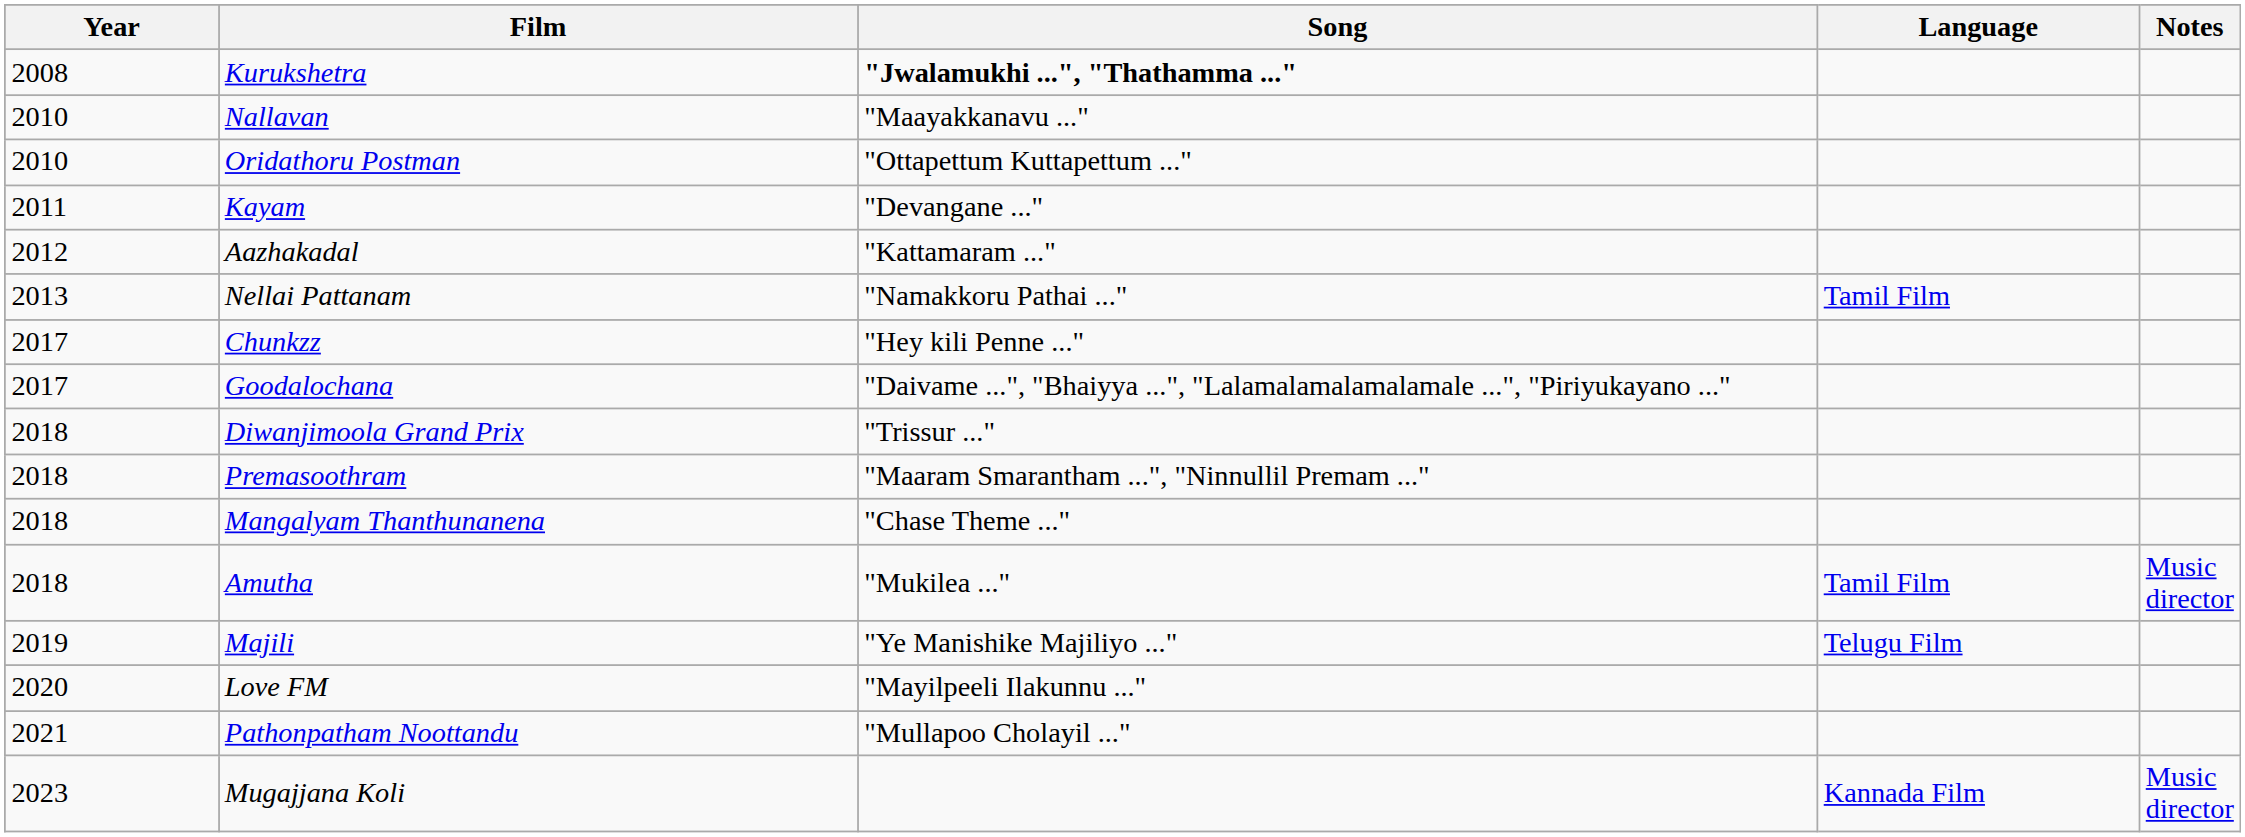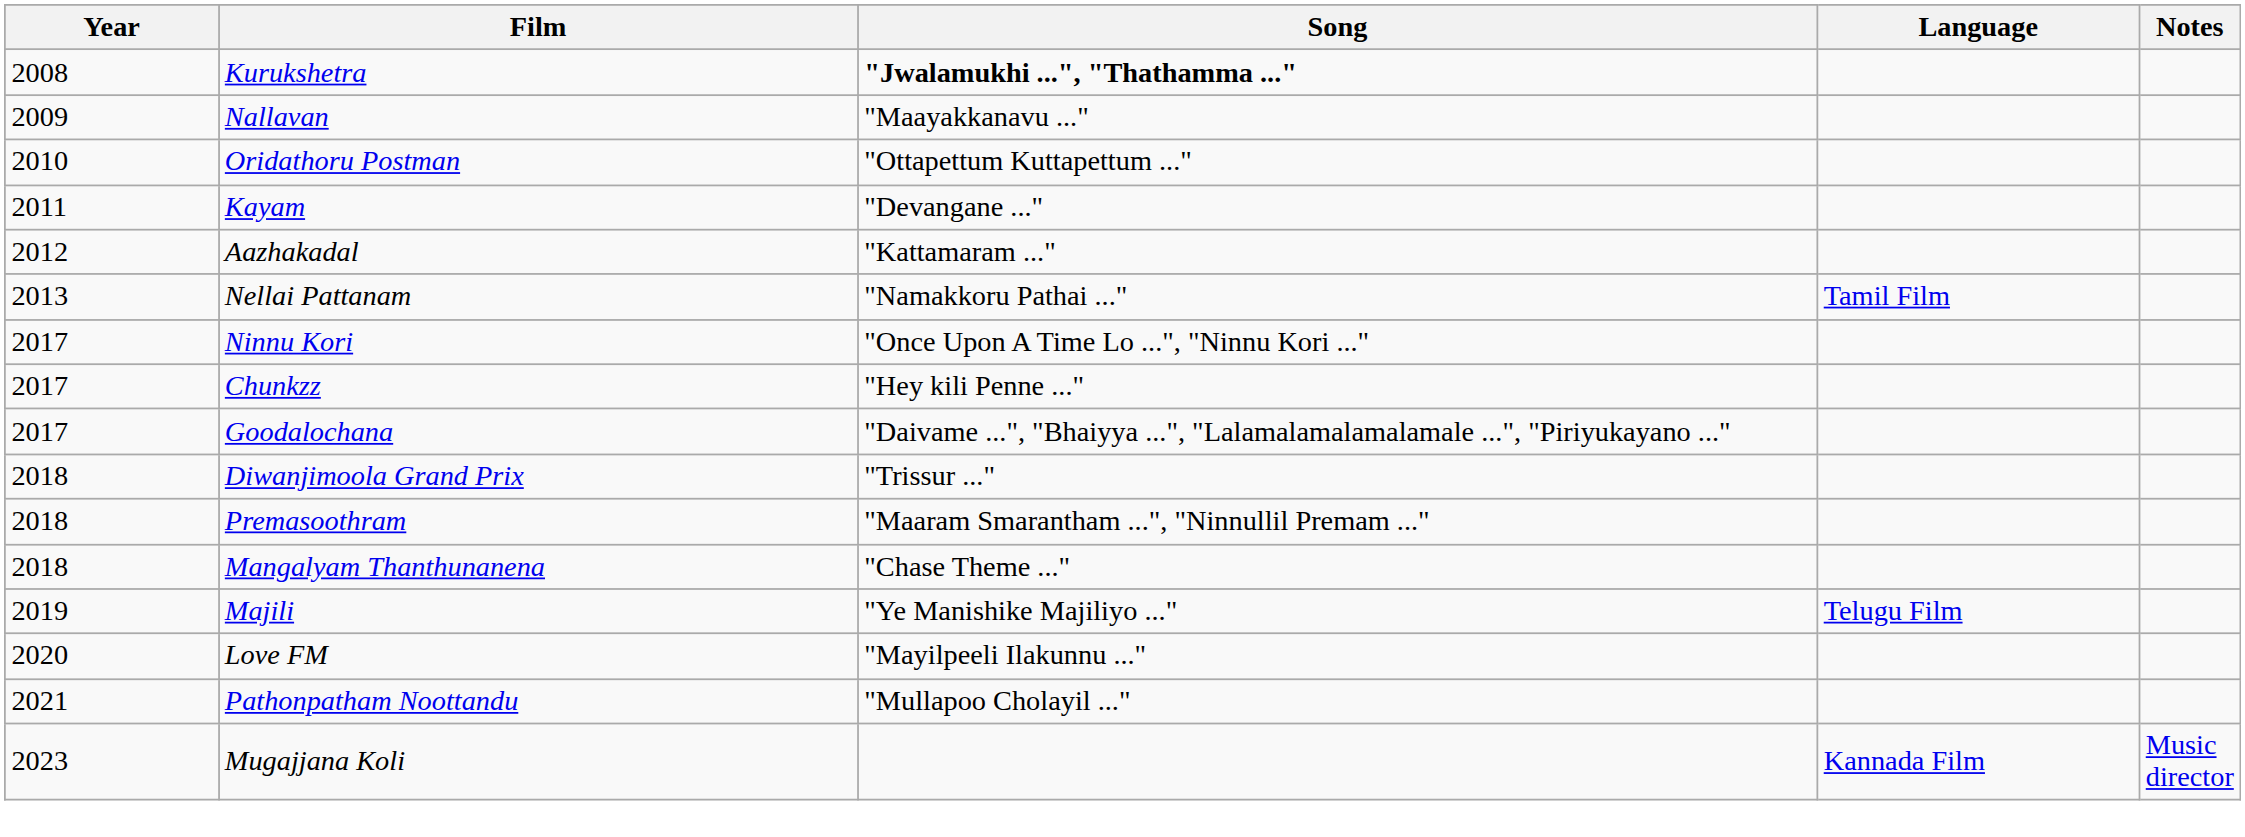Nallavan | Year: 2010 -> 2009
+ row: 2017 | Ninnu Kori | "Once Upon A Time Lo ...", "Ninnu Kori ..."
- row: 2018 | Amutha | "Mukilea ..." | Tamil Film | Music director
